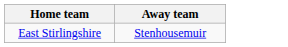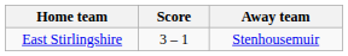+ column: Score | 3 – 1
